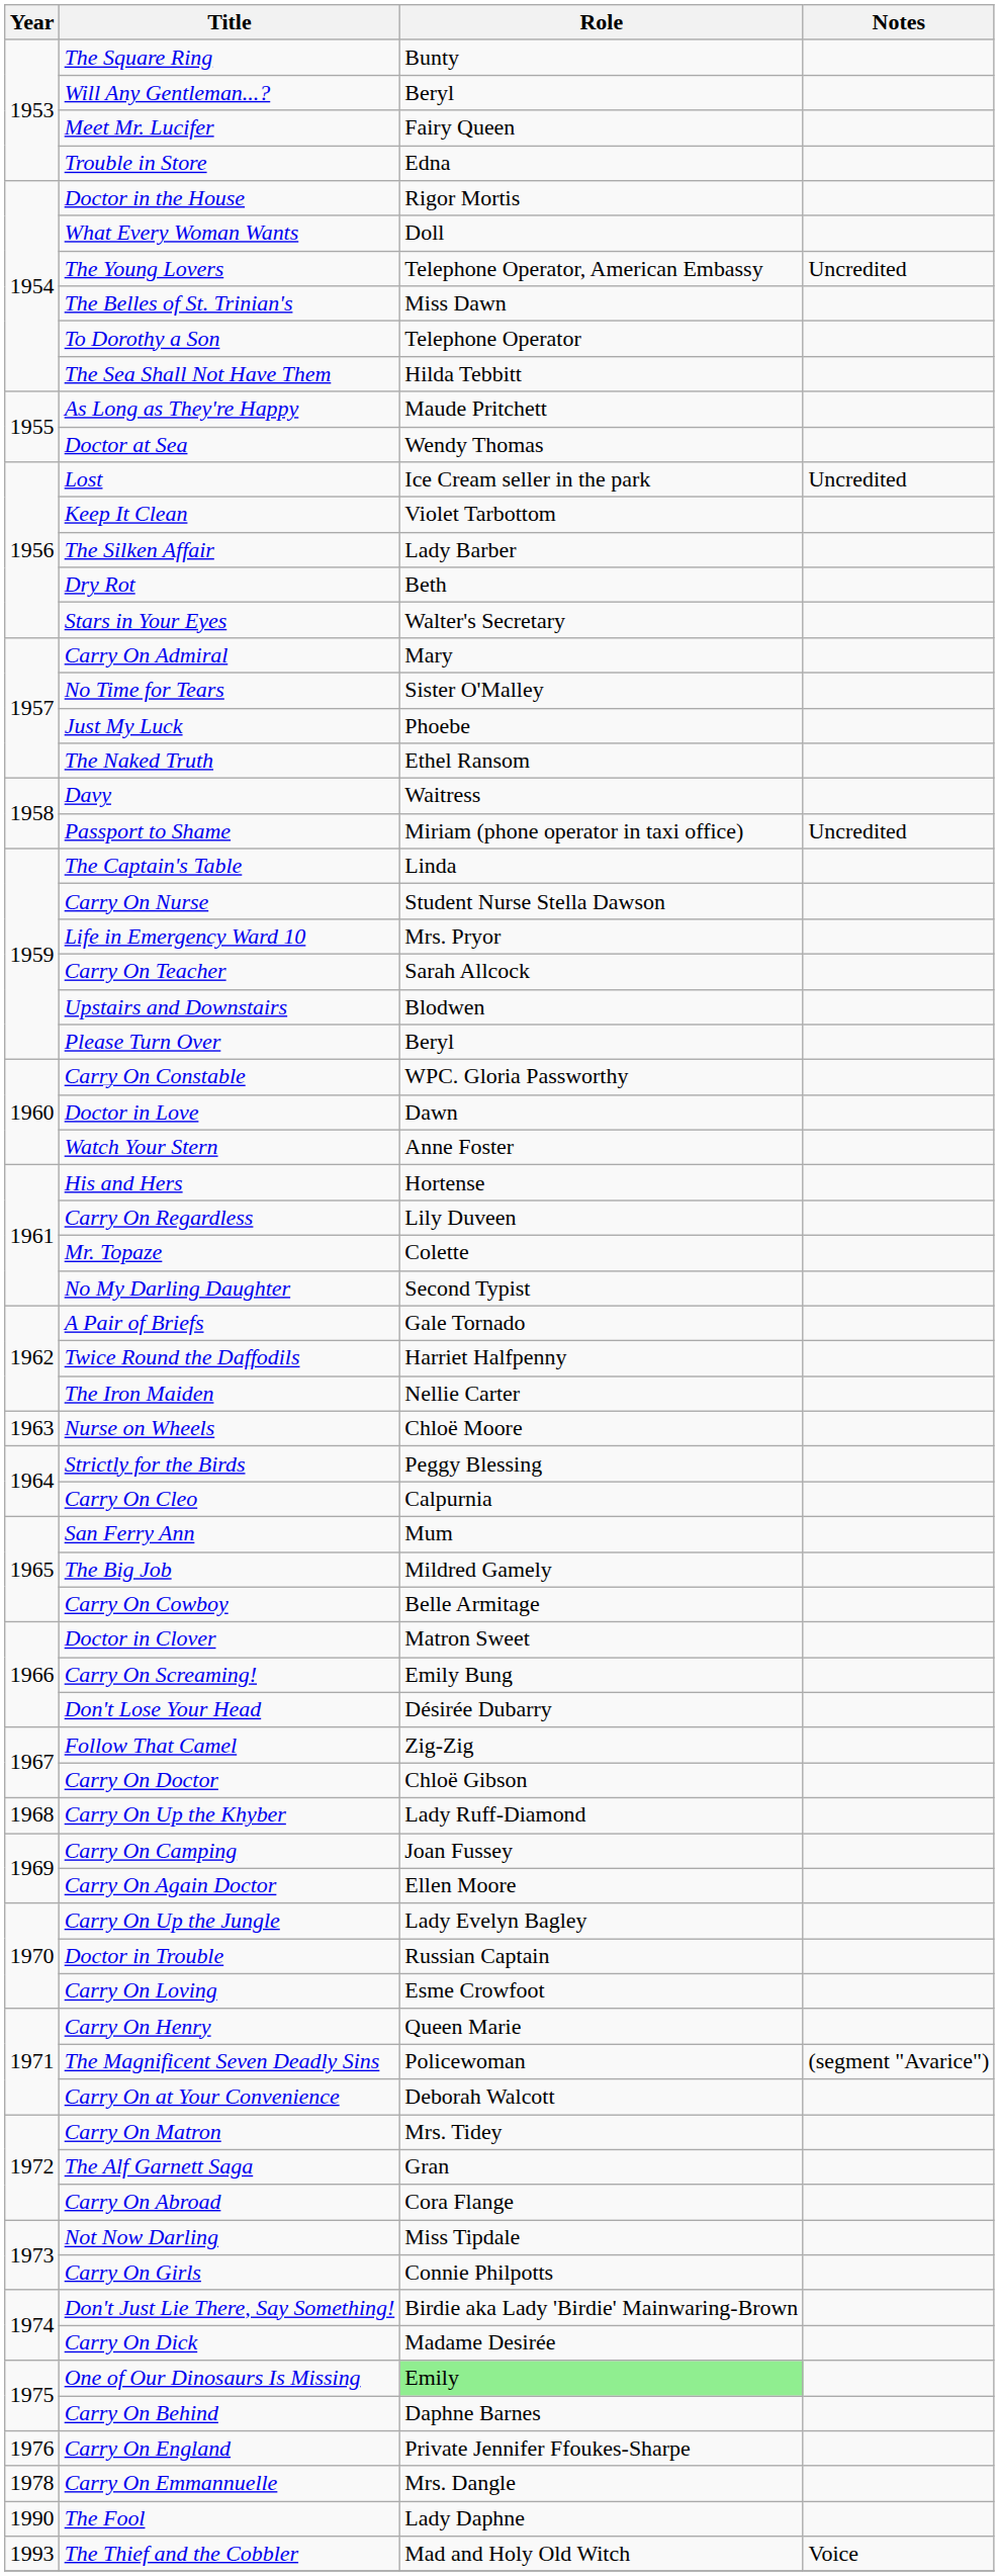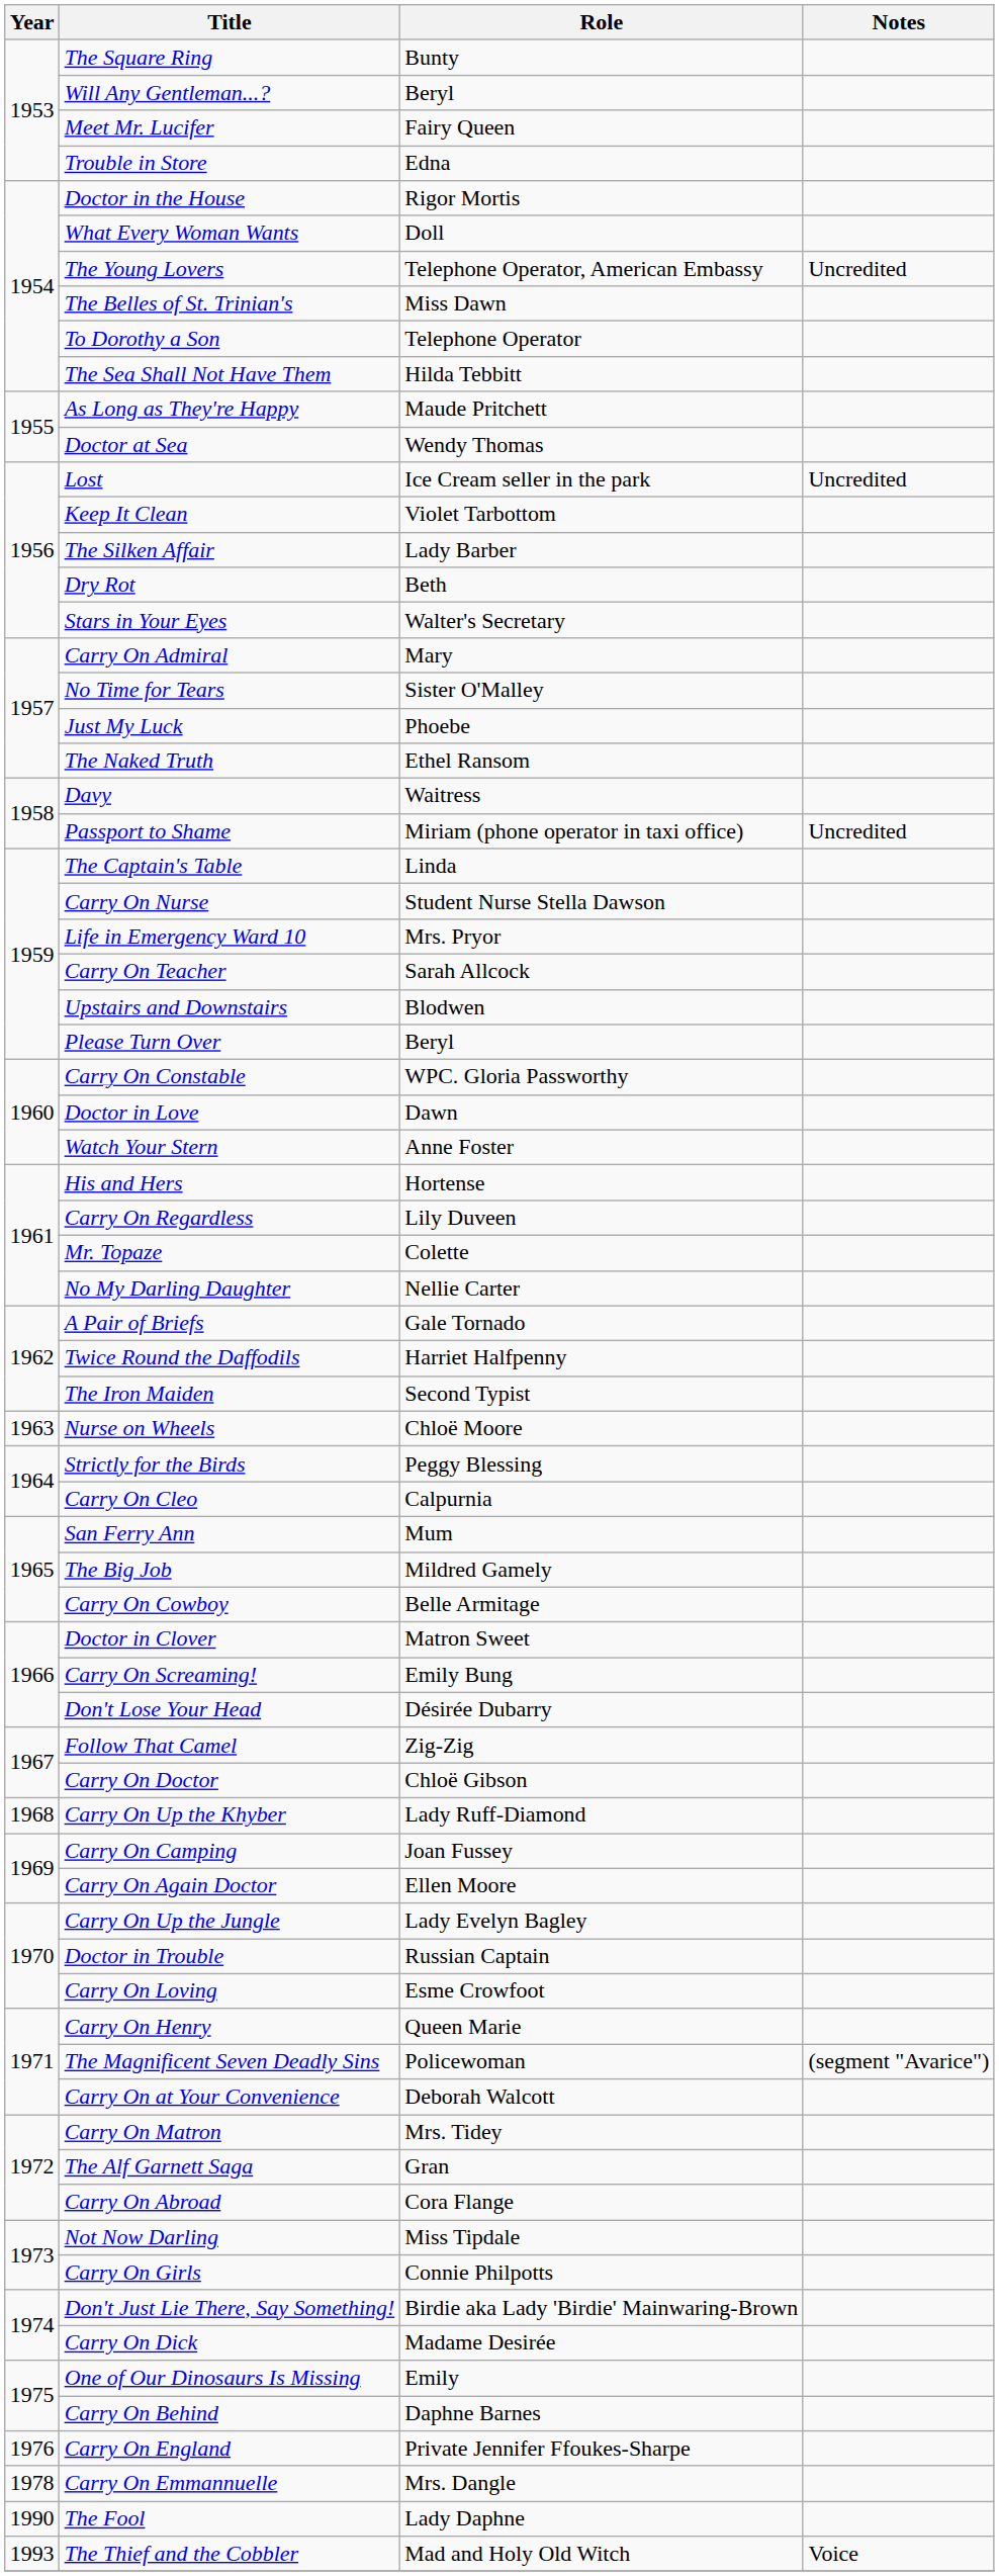No My Darling Daughter | Role: Second Typist -> Nellie Carter
The Iron Maiden | Role: Nellie Carter -> Second Typist
One of Our Dinosaurs Is Missing | Role: lightgreen background -> no background
